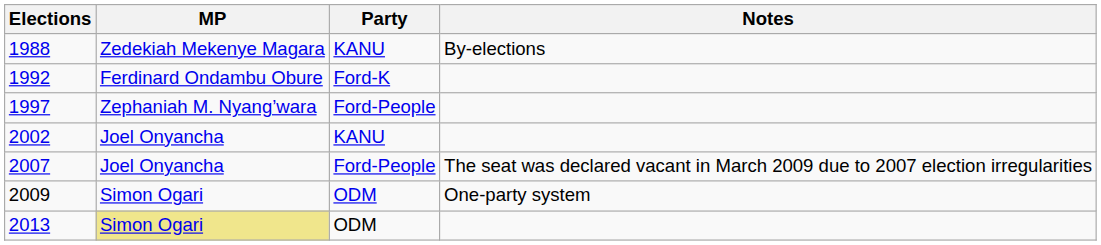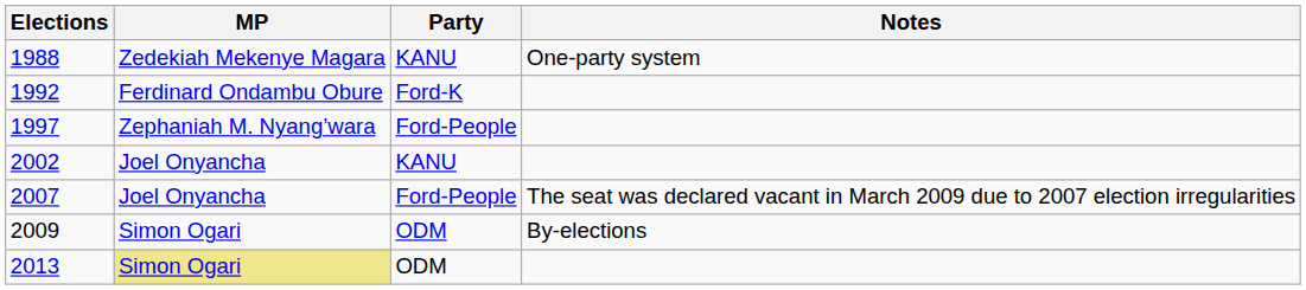1988 | Notes: By-elections -> One-party system
2009 | Notes: One-party system -> By-elections
